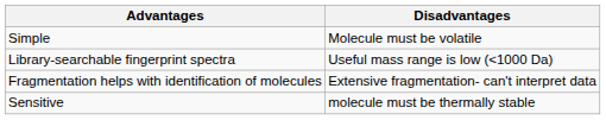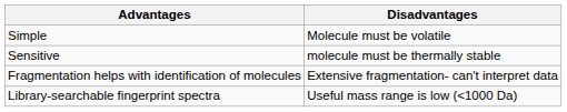rows swapped: Sensitive <-> Library-searchable fingerprint spectra
